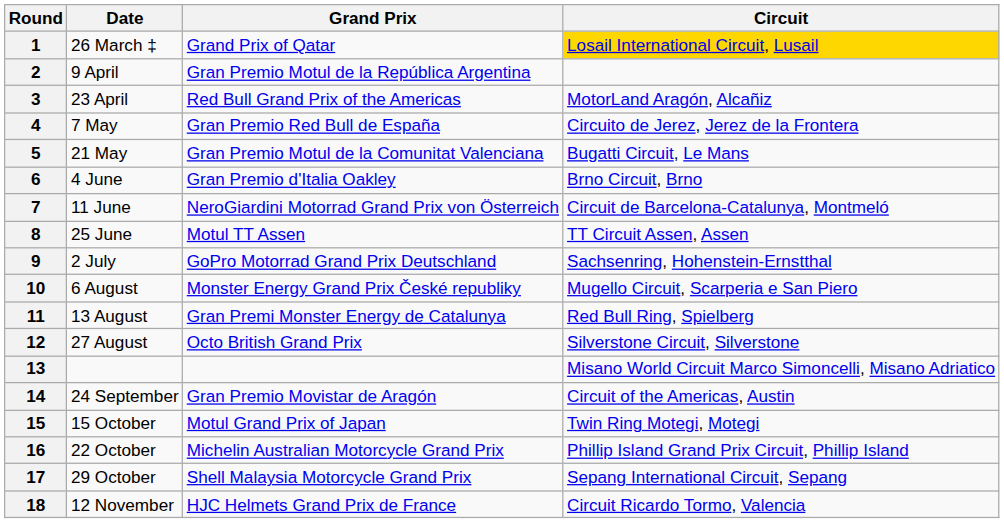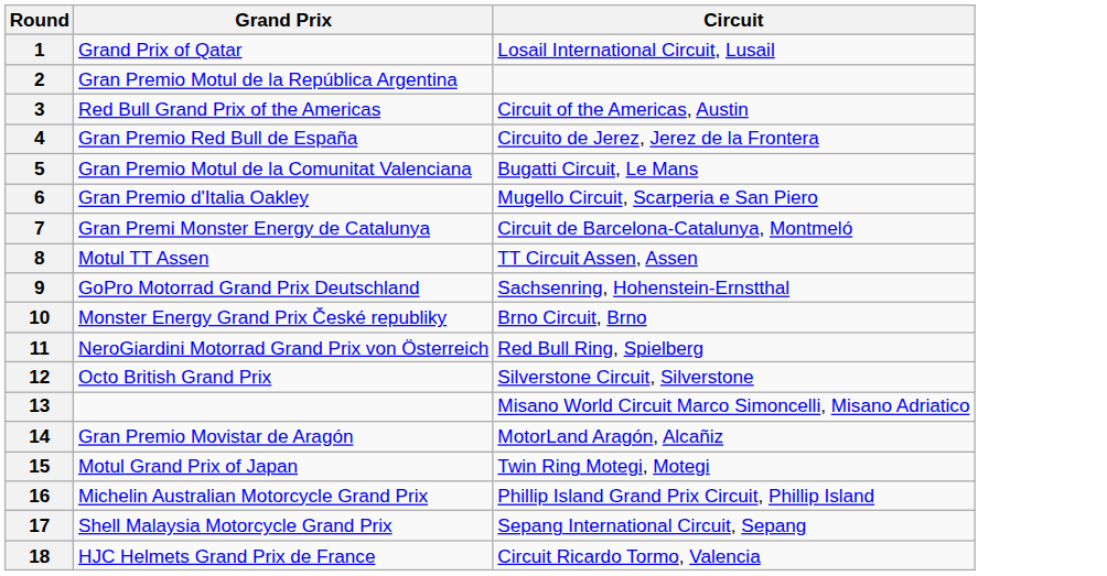- column: Date | 26 March ‡ | 9 April | 23 April | 7 May | 21 May | 4 June | 11 June | 25 June | 2 July | 6 August | 13 August | 27 August | 24 September | 15 October | 22 October | 29 October | 12 November
1 | Circuit: gold background -> no background
3 | Circuit: MotorLand Aragón, Alcañiz -> Circuit of the Americas, Austin
6 | Circuit: Brno Circuit, Brno -> Mugello Circuit, Scarperia e San Piero
7 | Grand Prix: NeroGiardini Motorrad Grand Prix von Österreich -> Gran Premi Monster Energy de Catalunya
10 | Circuit: Mugello Circuit, Scarperia e San Piero -> Brno Circuit, Brno
11 | Grand Prix: Gran Premi Monster Energy de Catalunya -> NeroGiardini Motorrad Grand Prix von Österreich
14 | Circuit: Circuit of the Americas, Austin -> MotorLand Aragón, Alcañiz
